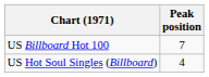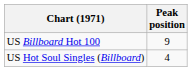US Billboard Hot 100 | Peak position: 7 -> 9
